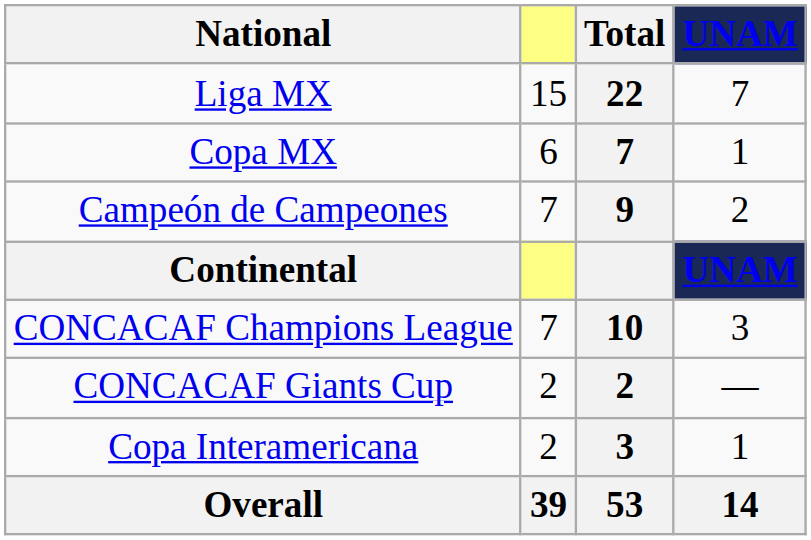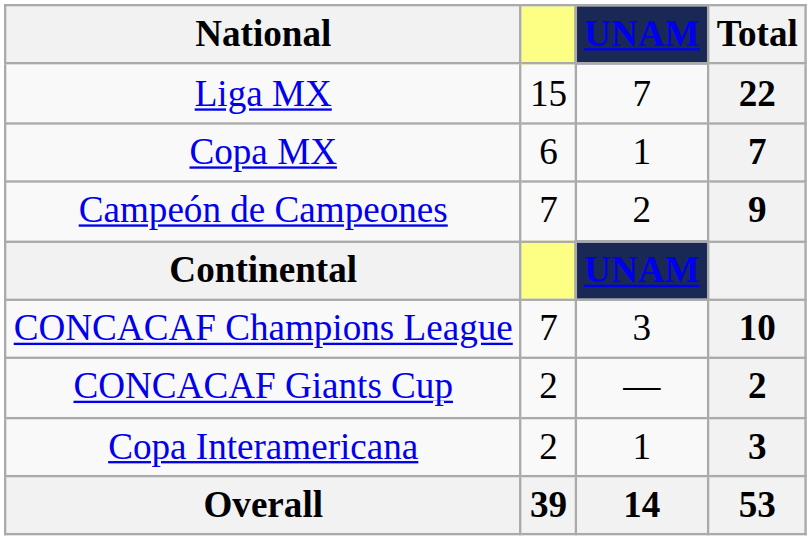columns swapped: UNAM <-> Total
